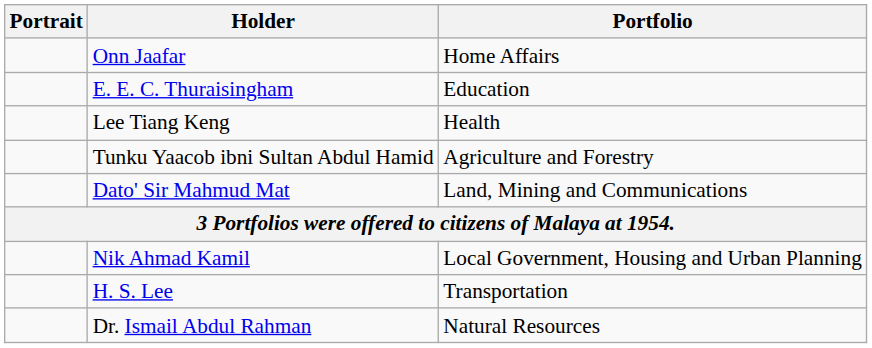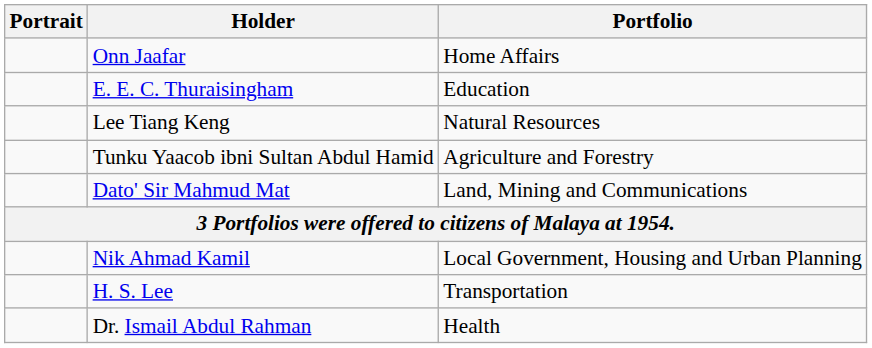Lee Tiang Keng | Portfolio: Health -> Natural Resources
Dr. Ismail Abdul Rahman | Portfolio: Natural Resources -> Health
